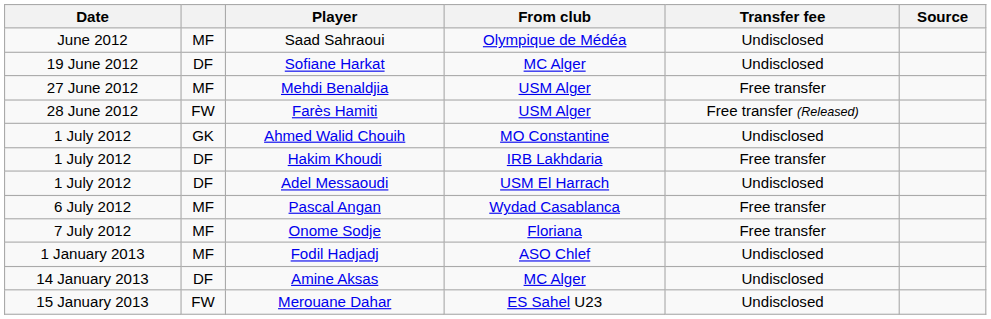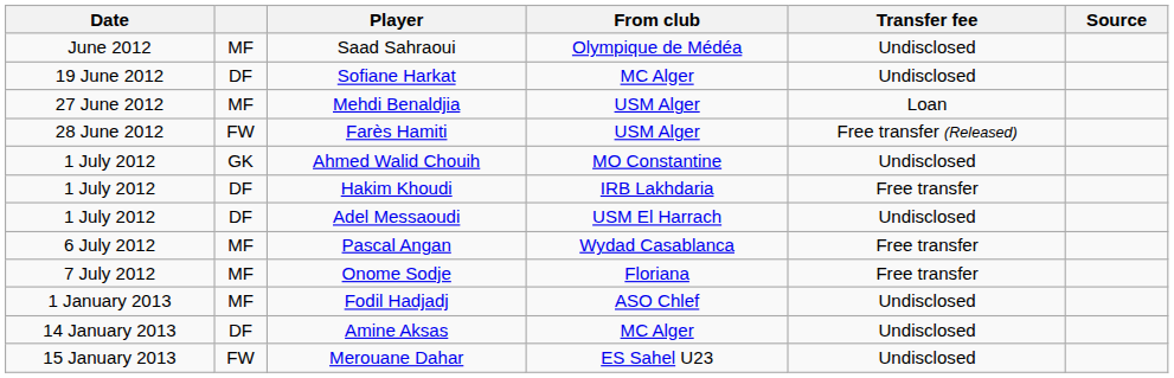Mehdi Benaldjia | Transfer fee: Free transfer -> Loan
